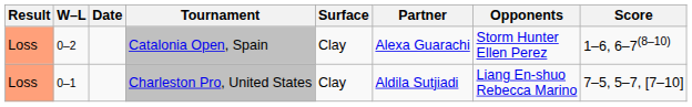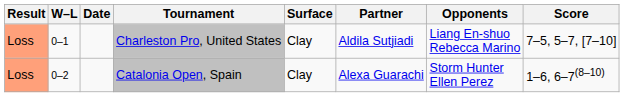rows swapped: Charleston Pro, United States <-> Catalonia Open, Spain
